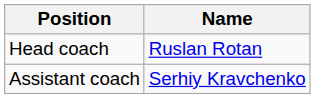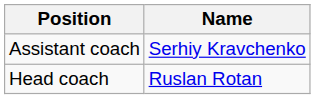rows swapped: Head coach <-> Assistant coach
